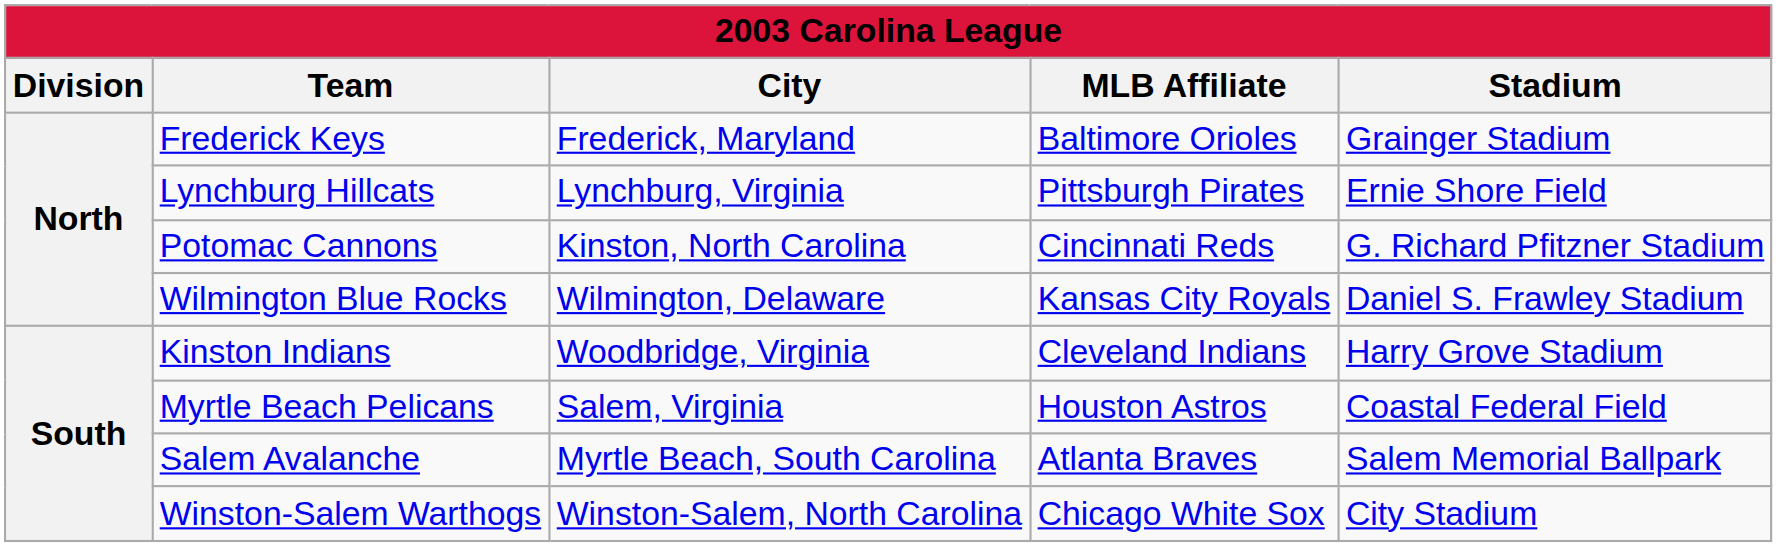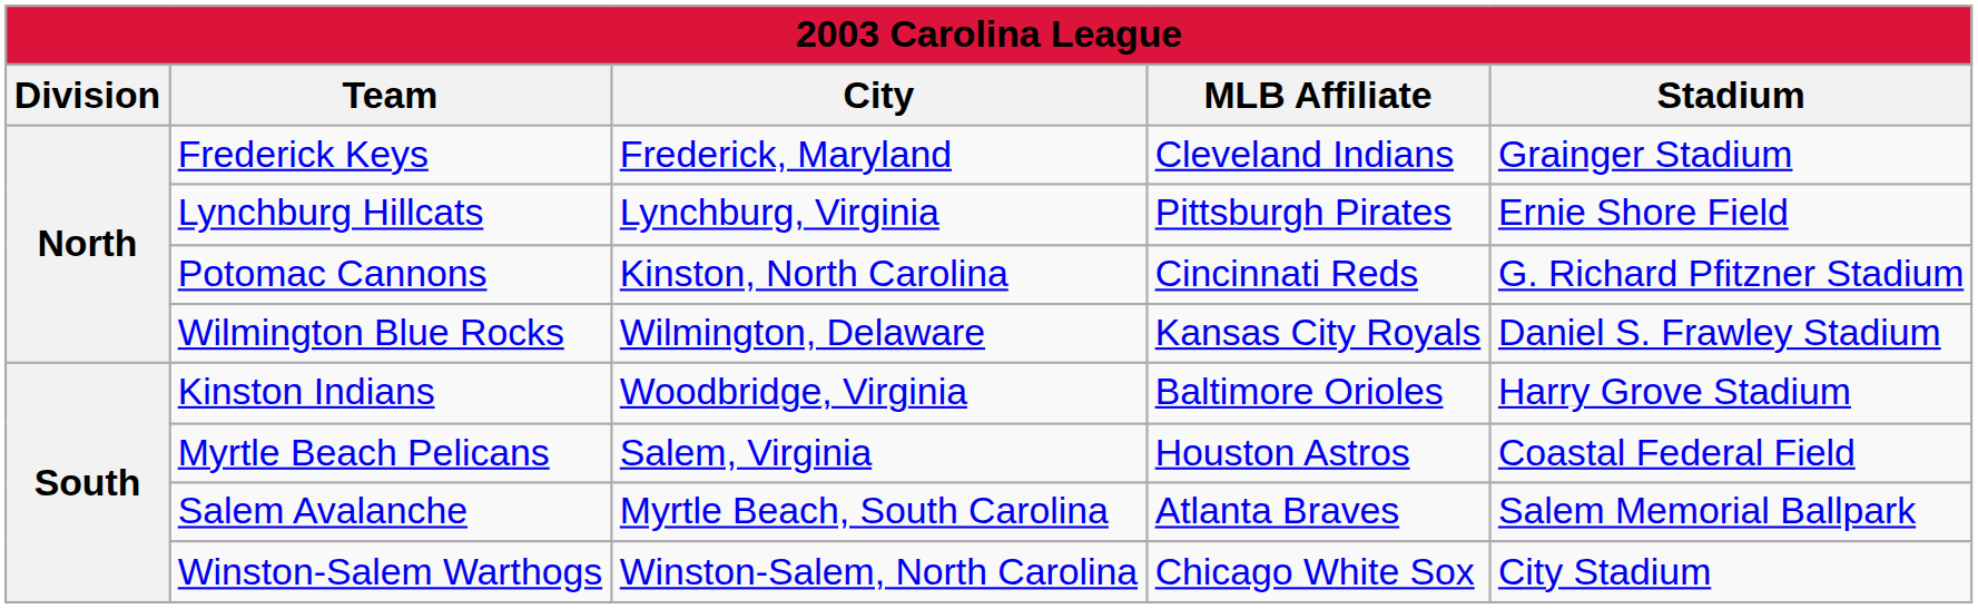Frederick Keys | MLB Affiliate: Baltimore Orioles -> Cleveland Indians
Kinston Indians | MLB Affiliate: Cleveland Indians -> Baltimore Orioles
